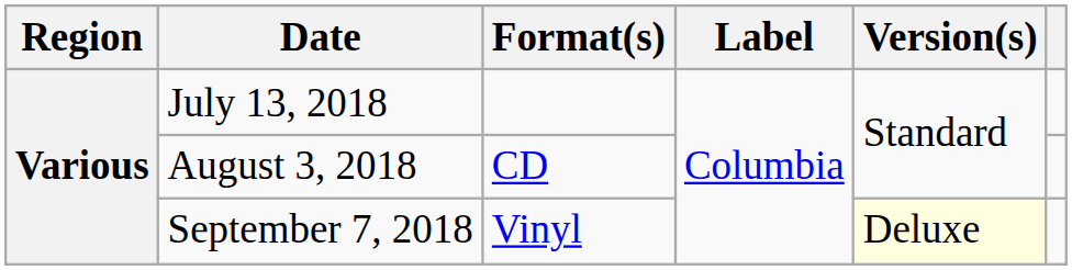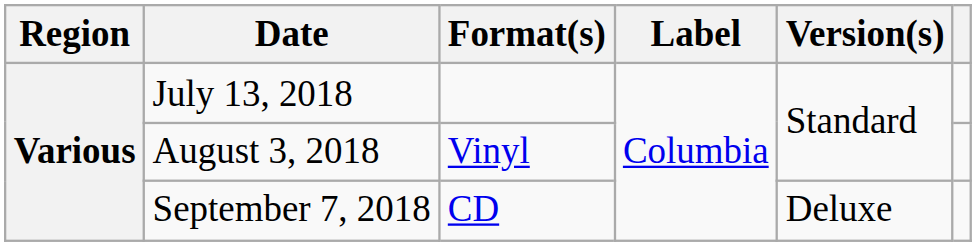August 3, 2018 | Format(s): CD -> Vinyl
September 7, 2018 | Format(s): Vinyl -> CD
September 7, 2018 | Version(s): lightyellow background -> no background
